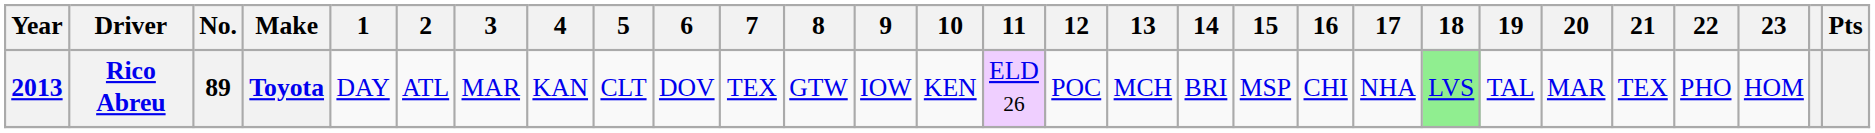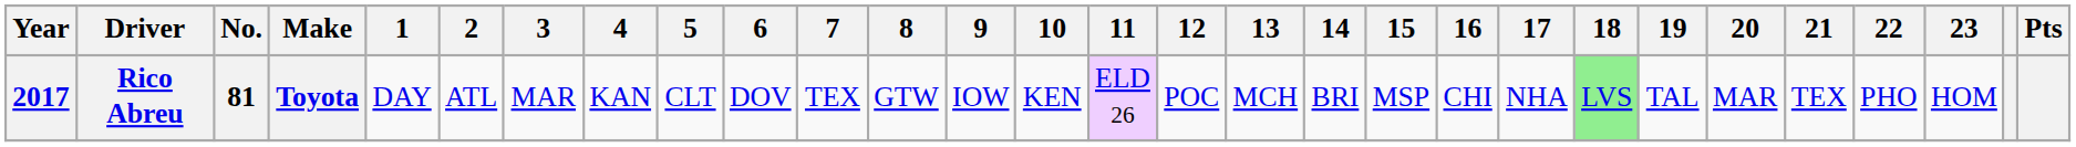Rico Abreu | Year: 2013 -> 2017
Rico Abreu | No.: 89 -> 81
